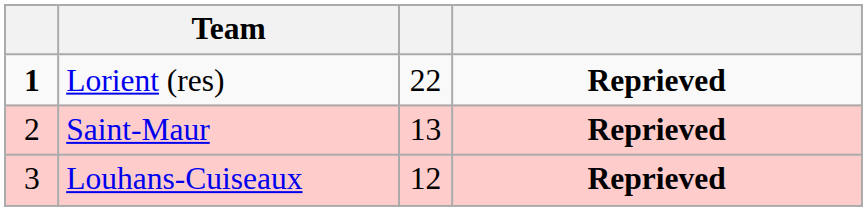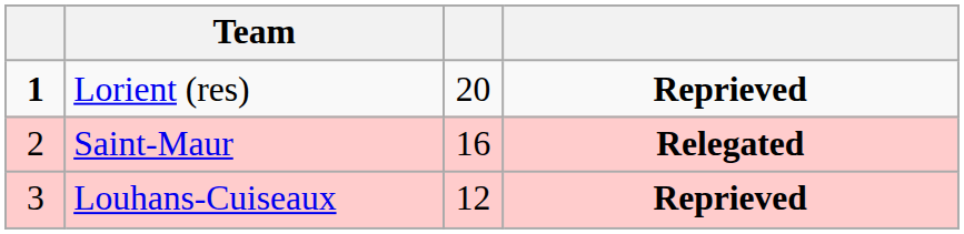Lorient (res) | column 3: 22 -> 20
Saint-Maur | column 3: 13 -> 16
Saint-Maur | column 4: Reprieved -> Relegated
